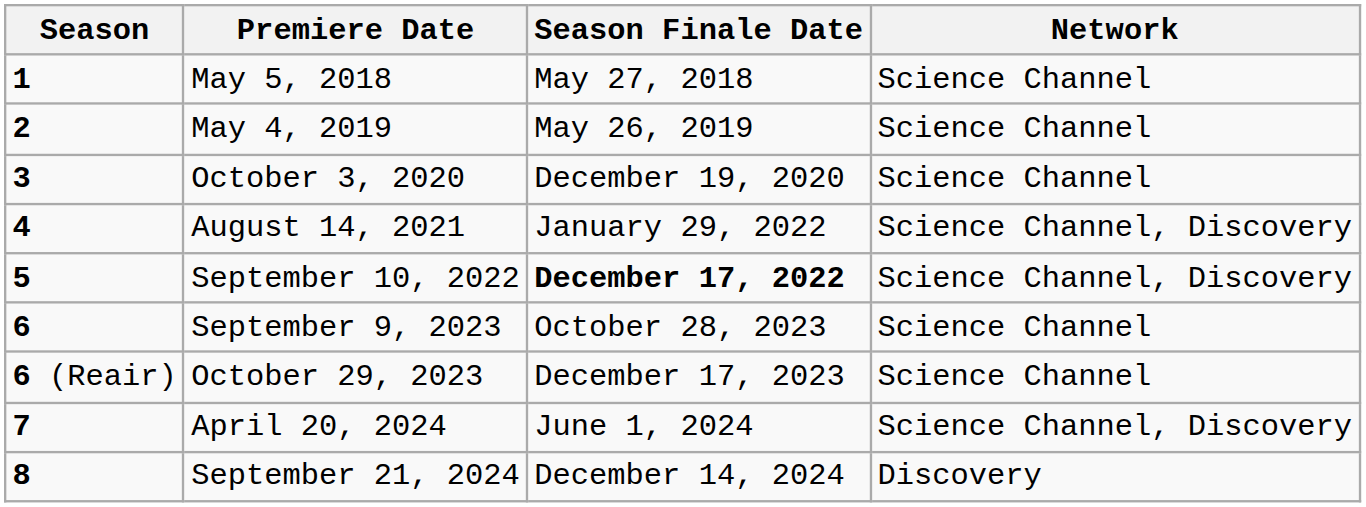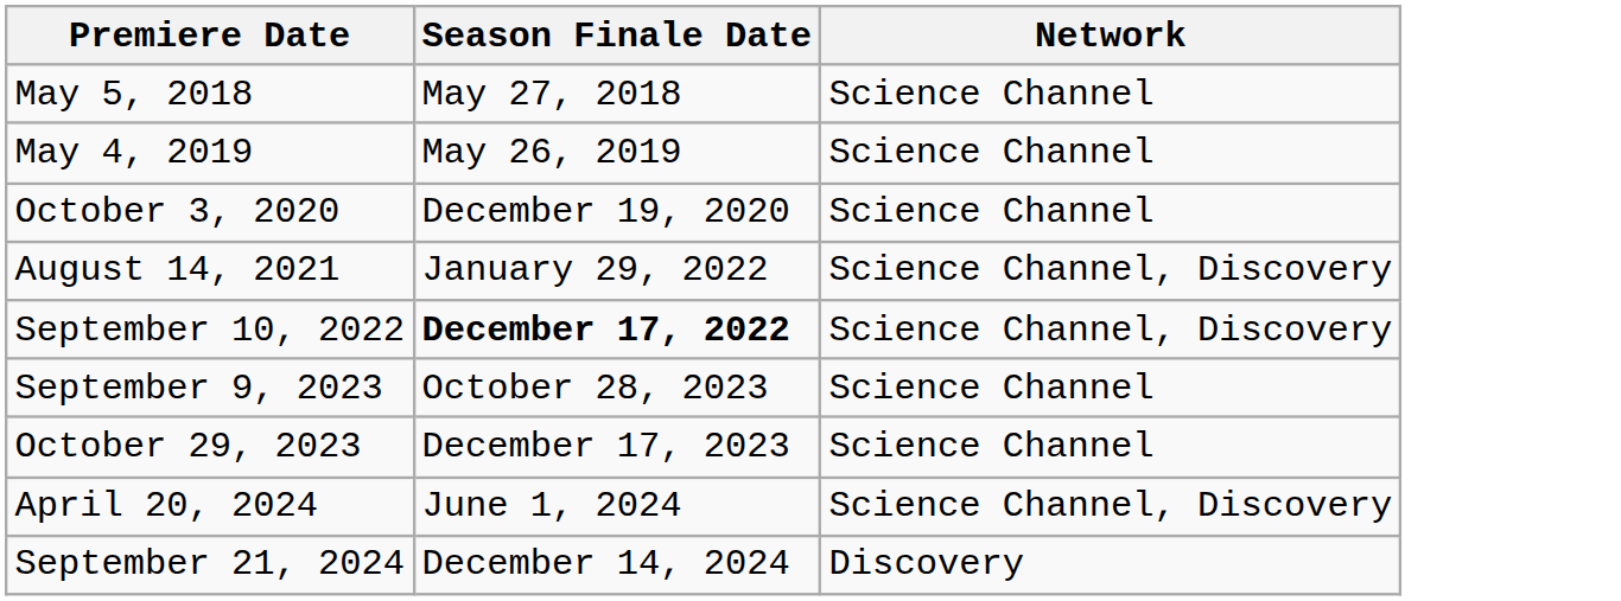- column: Season | 1 | 2 | 3 | 4 | 5 | 6 | 6 (Reair) | 7 | 8
